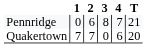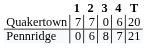rows swapped: Quakertown <-> Pennridge
